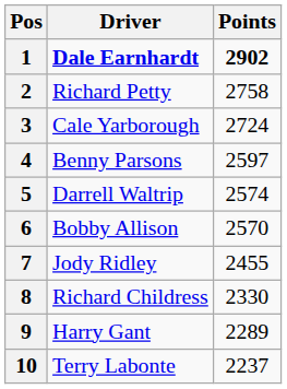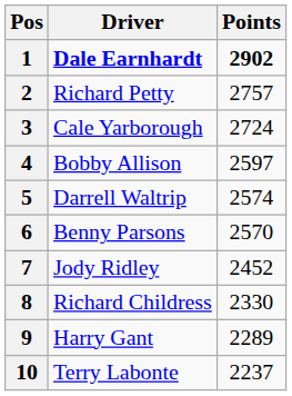2 | Points: 2758 -> 2757
4 | Driver: Benny Parsons -> Bobby Allison
6 | Driver: Bobby Allison -> Benny Parsons
7 | Points: 2455 -> 2452
